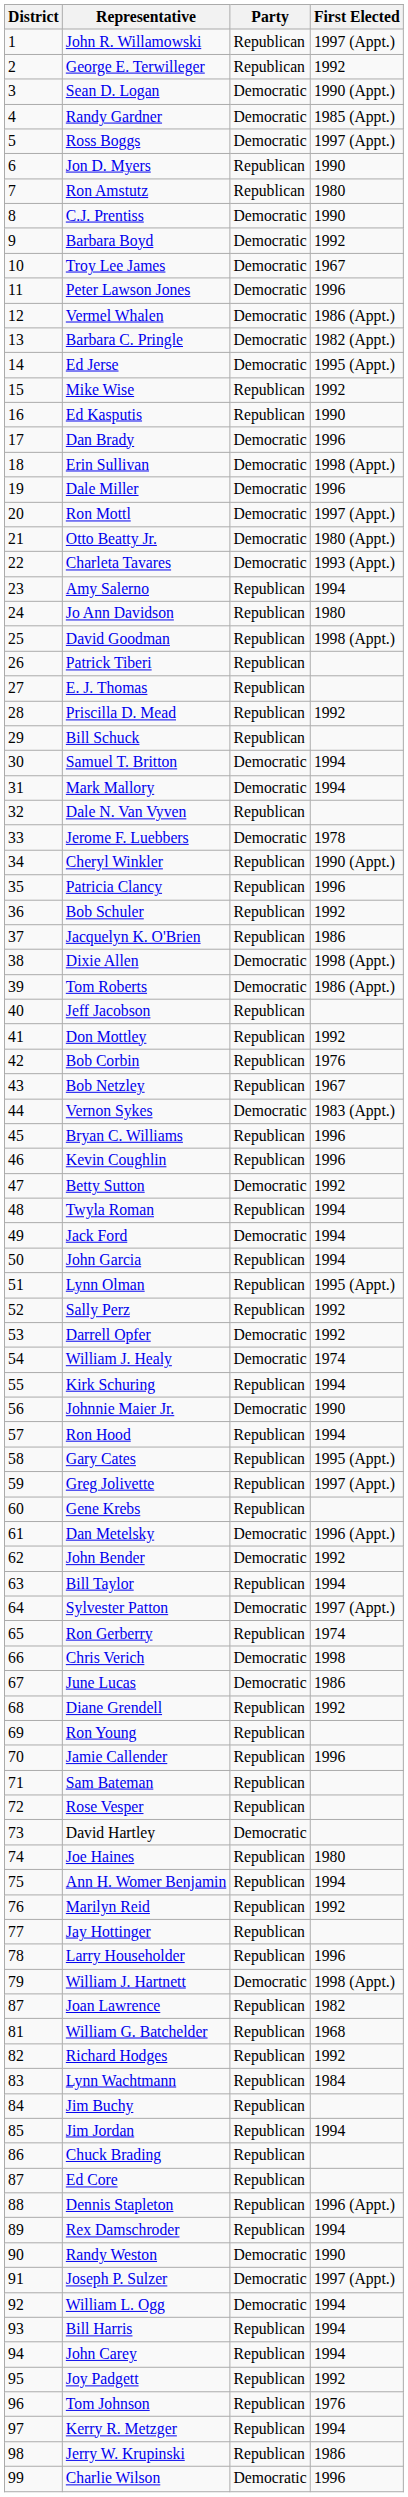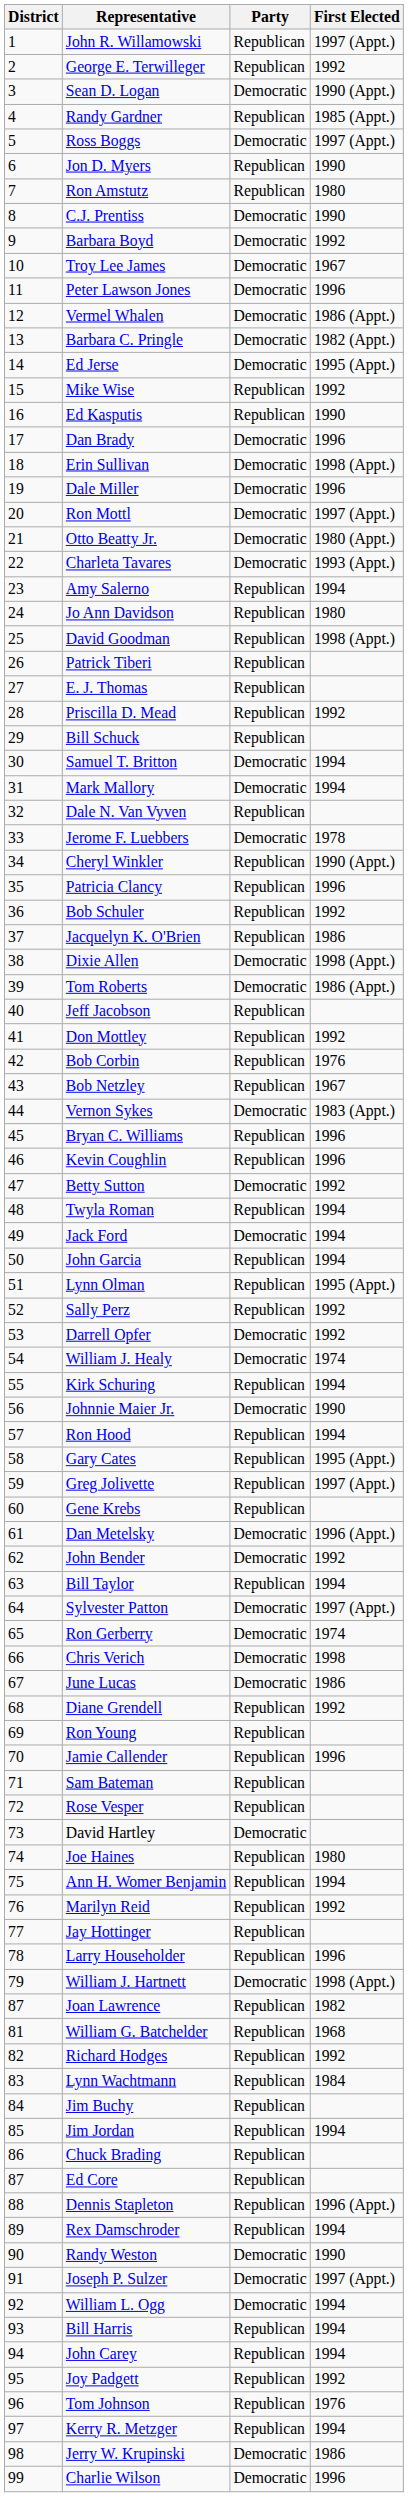Randy Gardner | Party: Democratic -> Republican
Ron Gerberry | Party: Republican -> Democratic
Jerry W. Krupinski | Party: Republican -> Democratic
